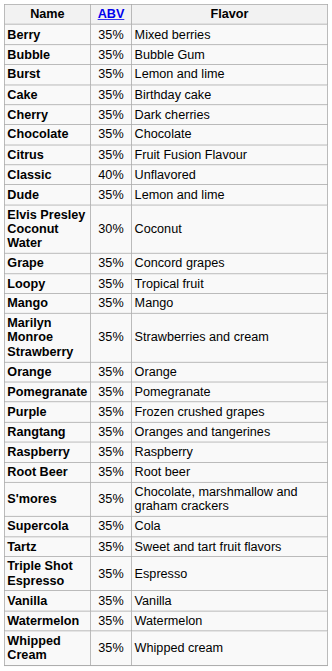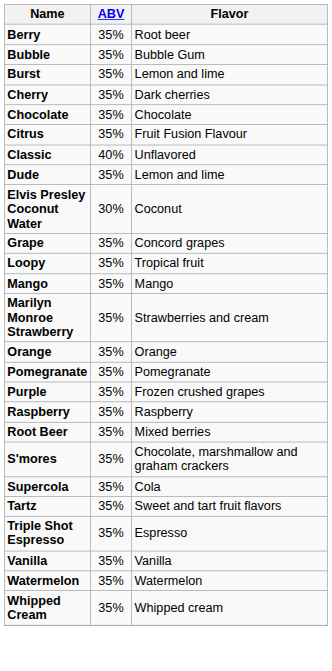Berry | Flavor: Mixed berries -> Root beer
- row: Cake | 35% | Birthday cake
- row: Rangtang | 35% | Oranges and tangerines
Root Beer | Flavor: Root beer -> Mixed berries
